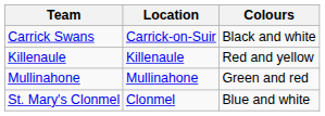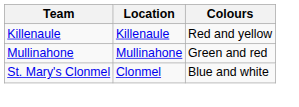- row: Carrick Swans | Carrick-on-Suir | Black and white
